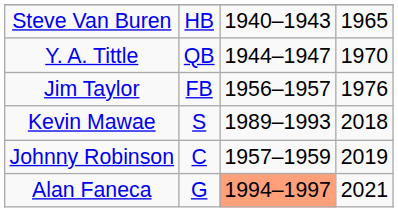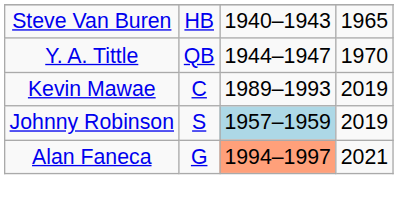- row: Jim Taylor | FB | 1956–1957 | 1976
Kevin Mawae | column 2: S -> C
Kevin Mawae | column 4: 2018 -> 2019
Johnny Robinson | column 2: C -> S
Johnny Robinson | column 3: no background -> lightblue background
